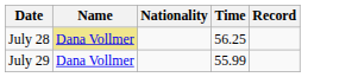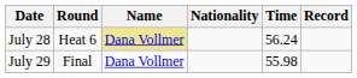+ column: Round | Heat 6 | Final
July 28 | Time: 56.25 -> 56.24
July 29 | Time: 55.99 -> 55.98
